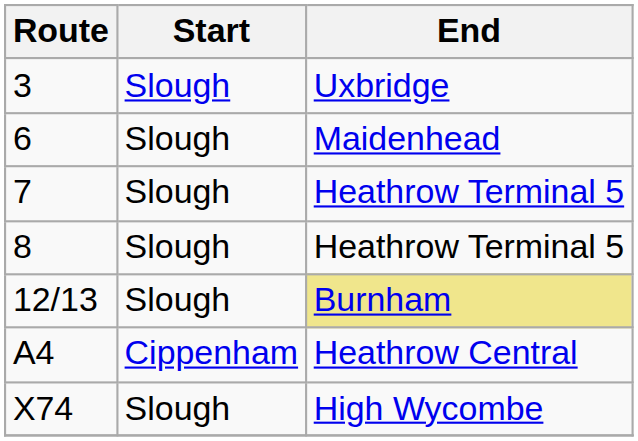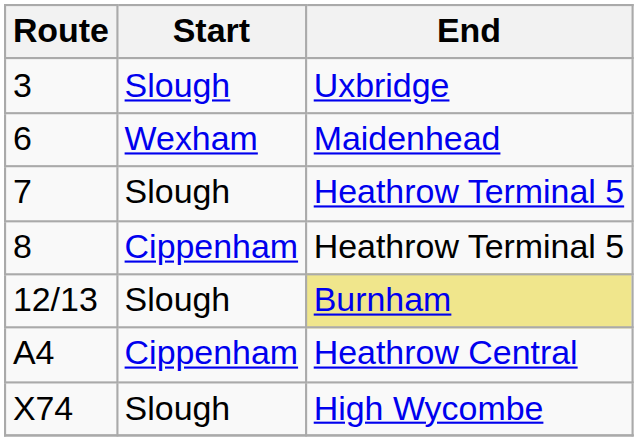6 | Start: Slough -> Wexham
8 | Start: Slough -> Cippenham
